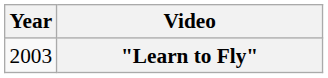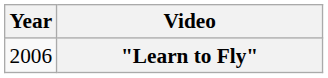"Learn to Fly" | Year: 2003 -> 2006
